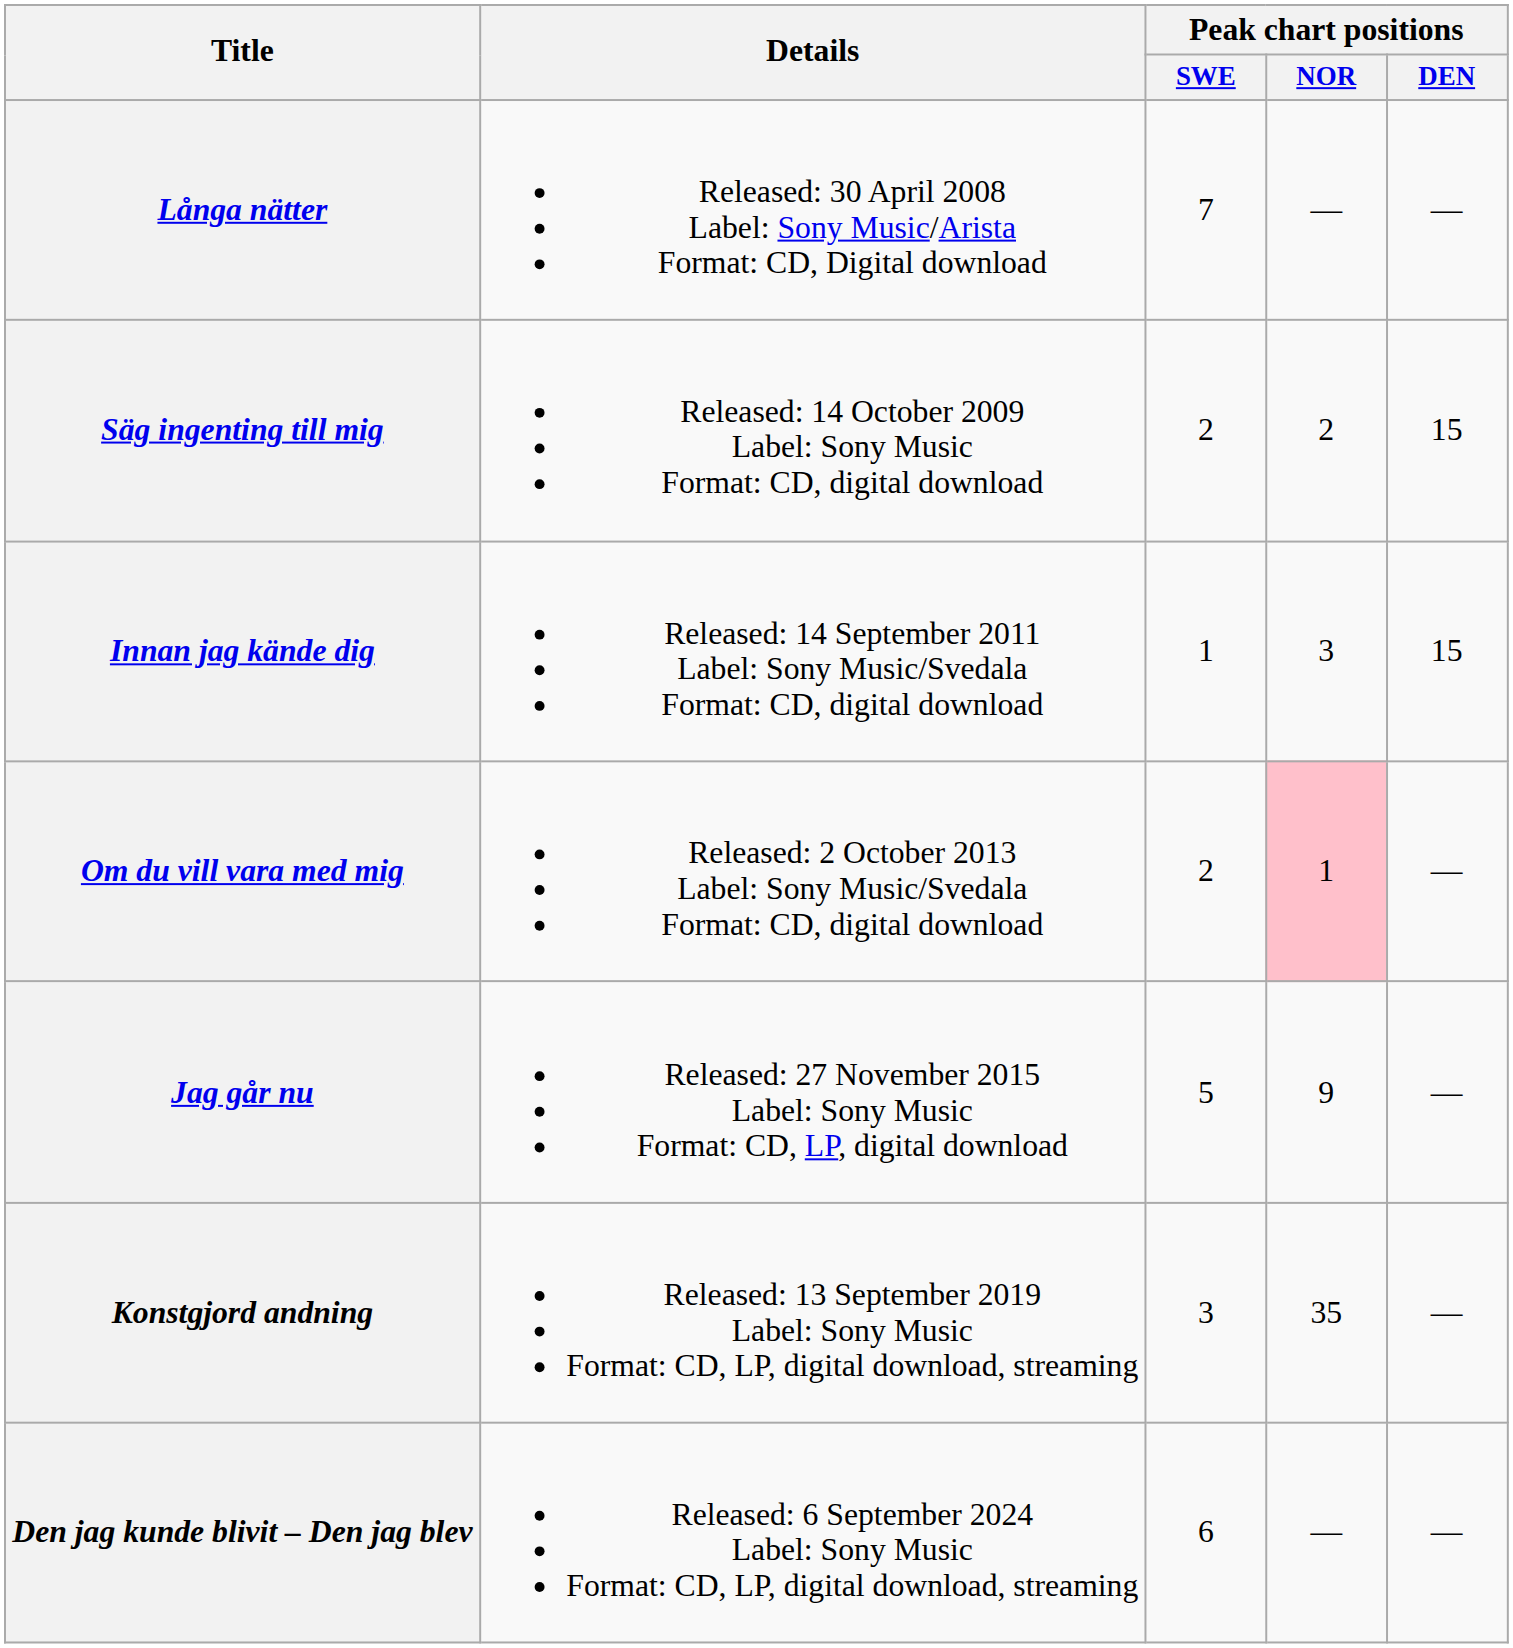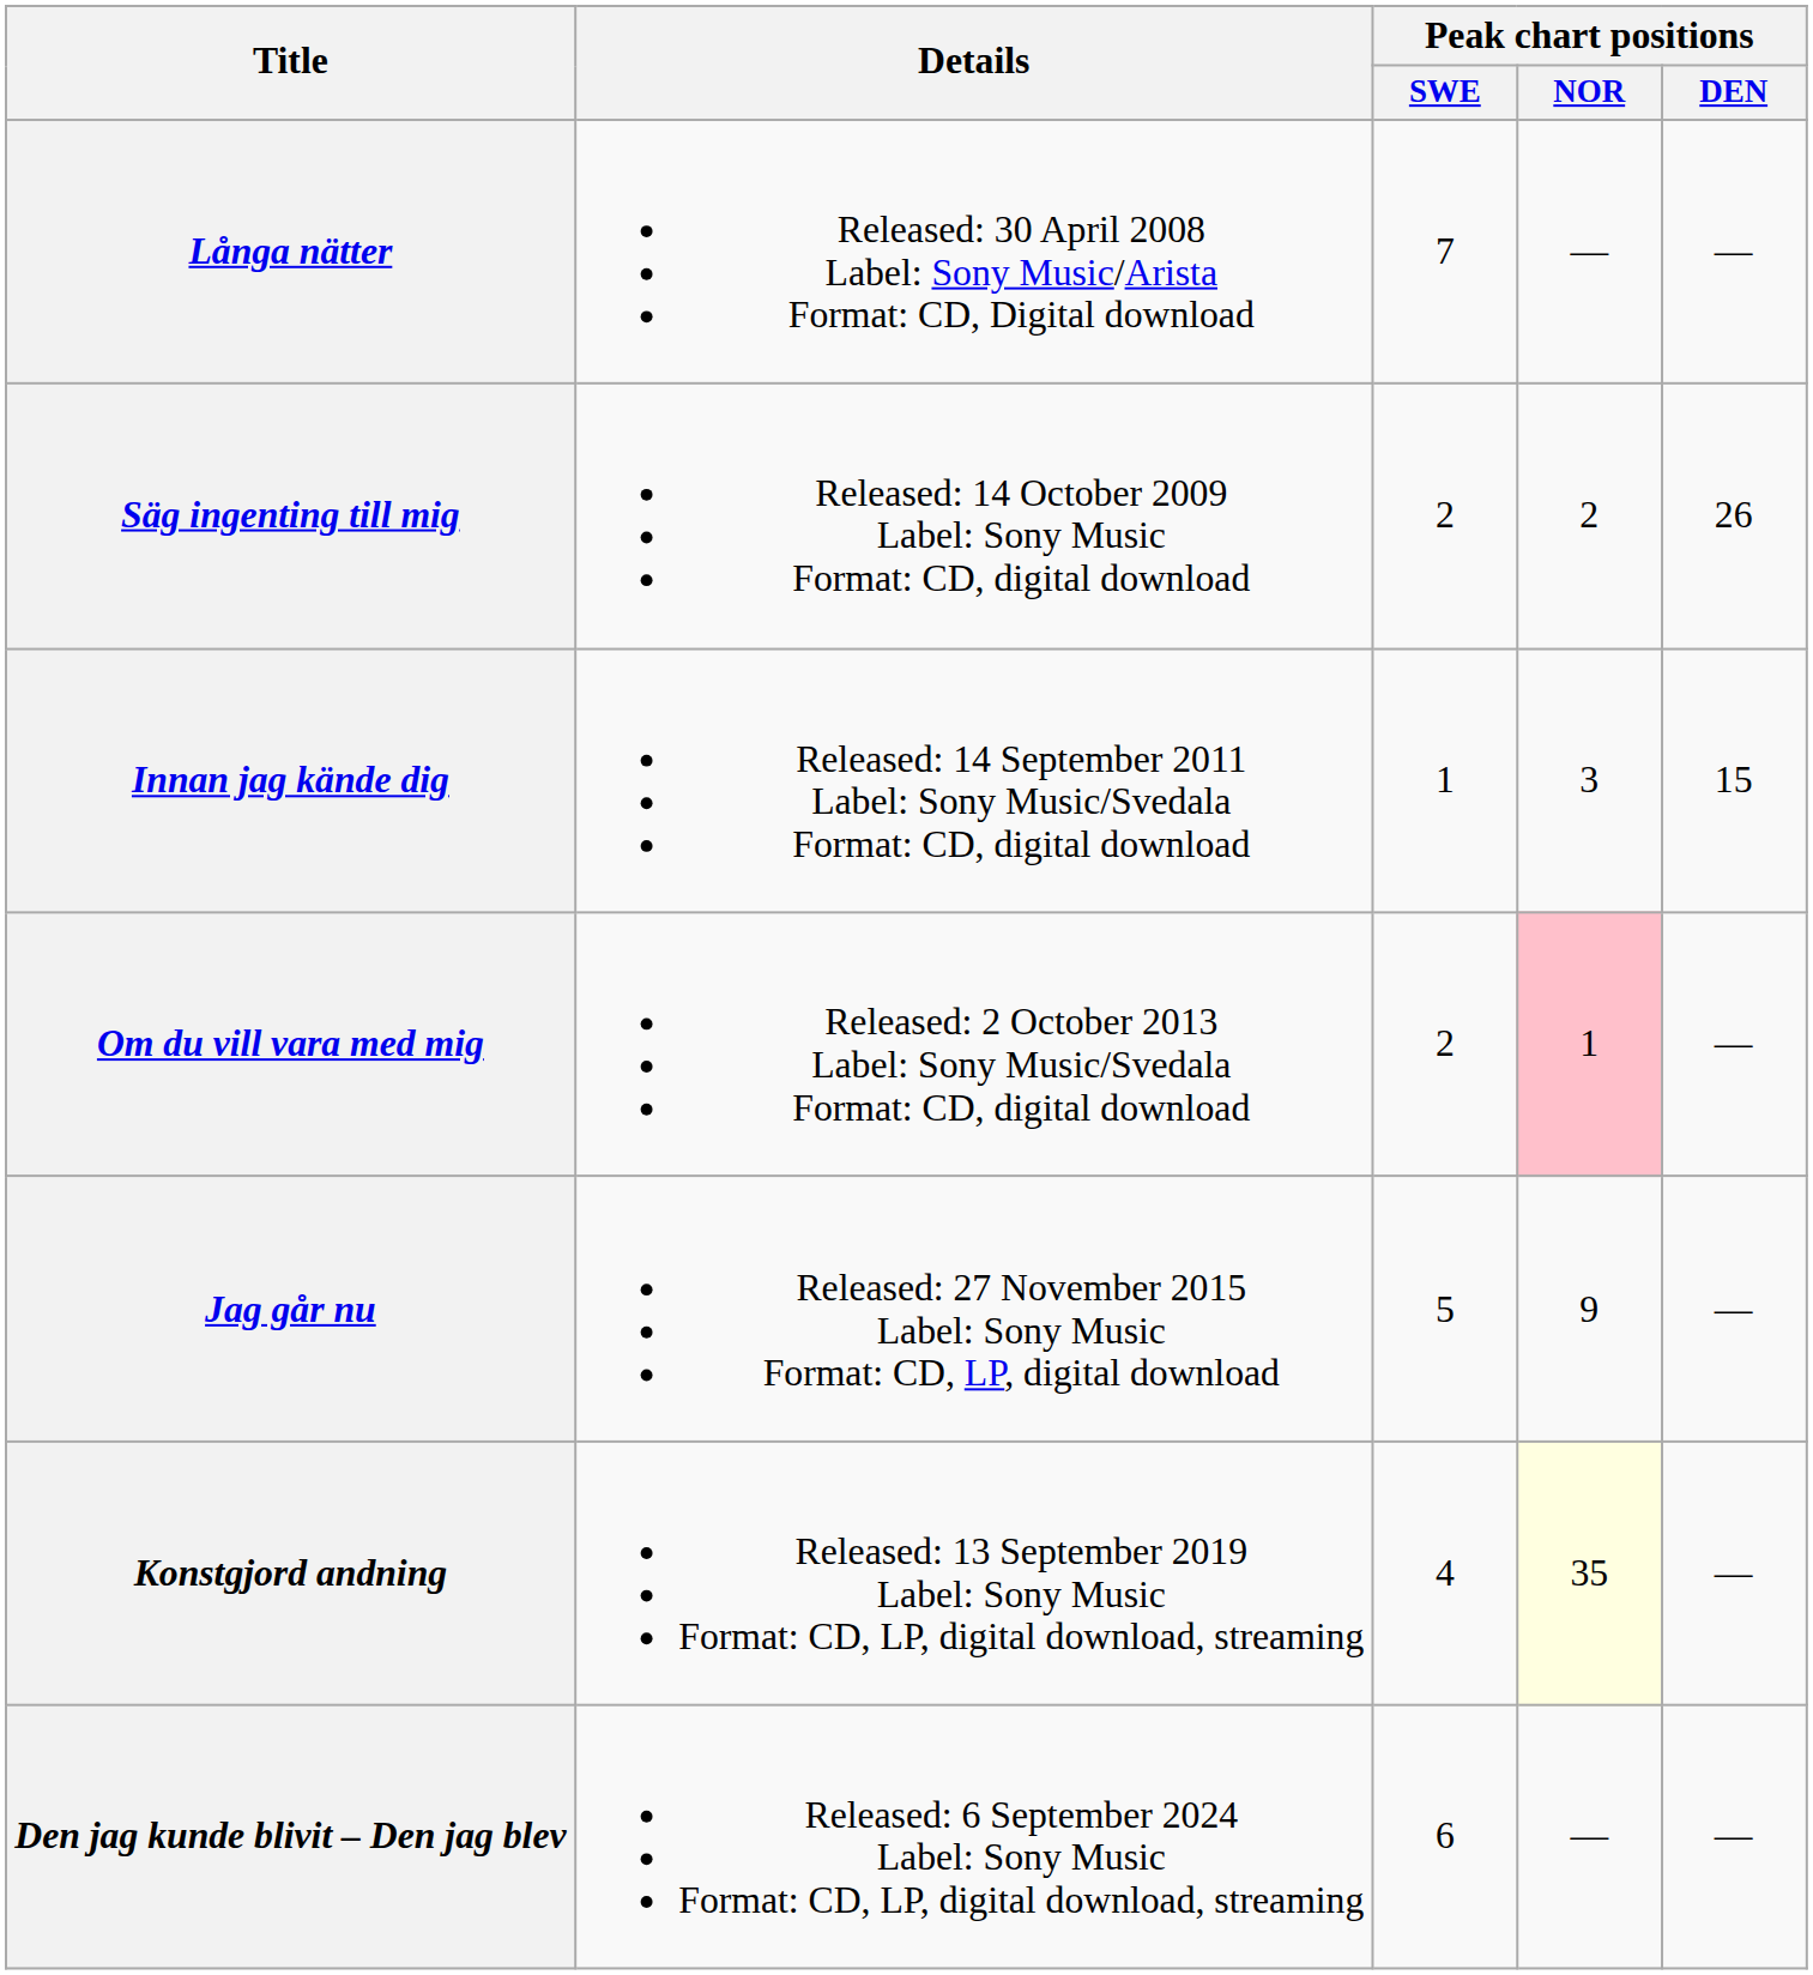Säg ingenting till mig | Peak chart positions / DEN: 15 -> 26
Konstgjord andning | Peak chart positions / SWE: 3 -> 4
Konstgjord andning | Peak chart positions / NOR: no background -> lightyellow background
